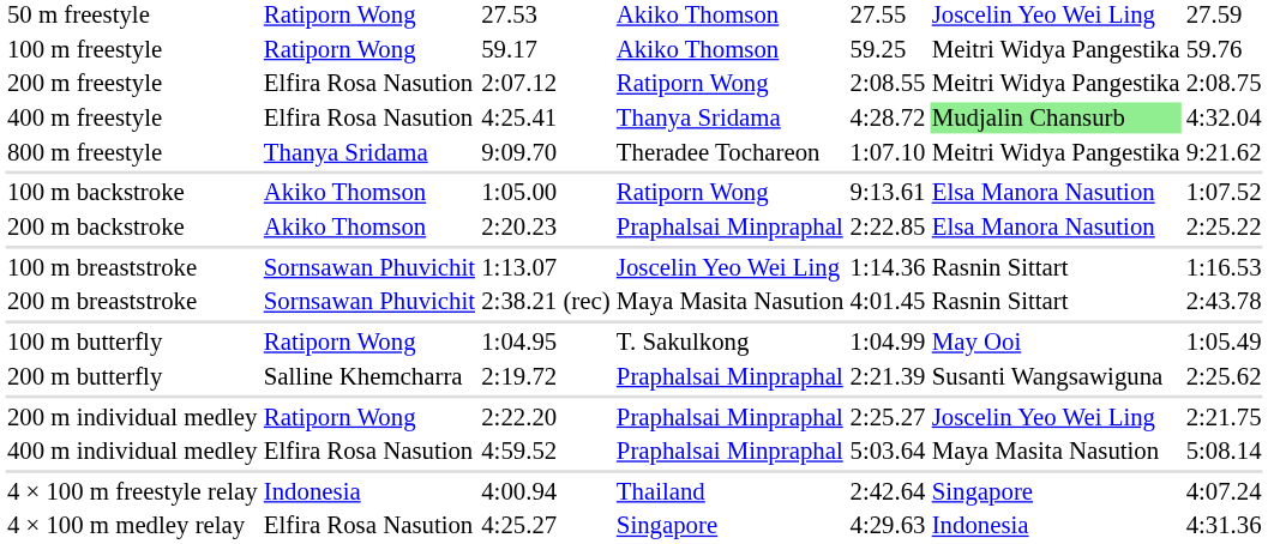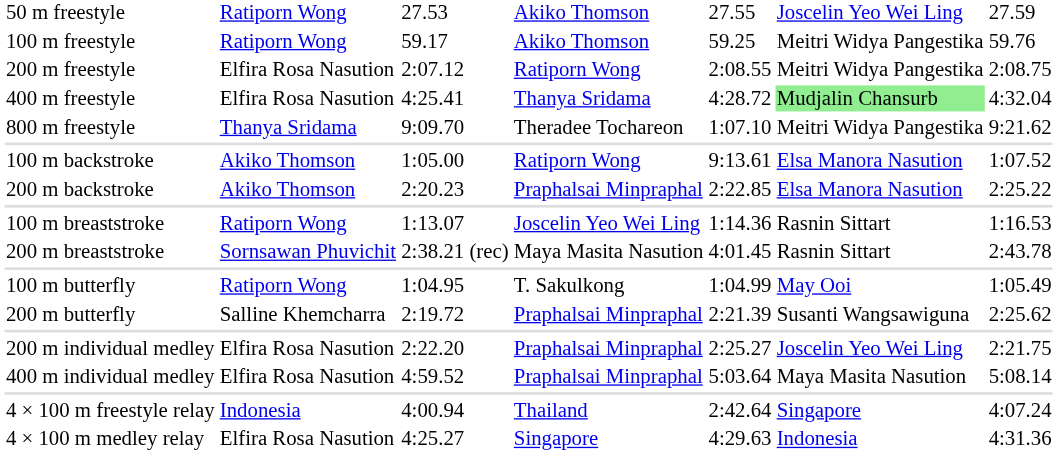100 m breaststroke | column 2: Sornsawan Phuvichit -> Ratiporn Wong
200 m individual medley | column 2: Ratiporn Wong -> Elfira Rosa Nasution
